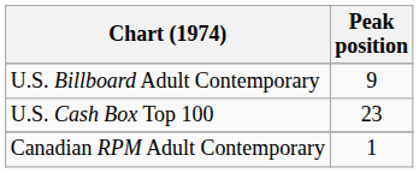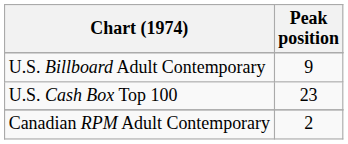Canadian RPM Adult Contemporary | Peak position: 1 -> 2
